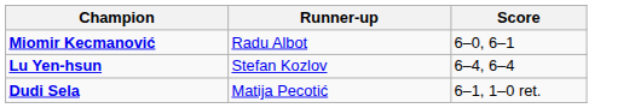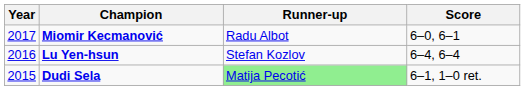+ column: Year | 2017 | 2016 | 2015
Dudi Sela | Runner-up: no background -> lightgreen background
